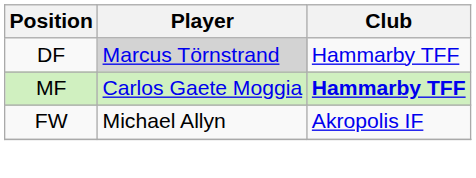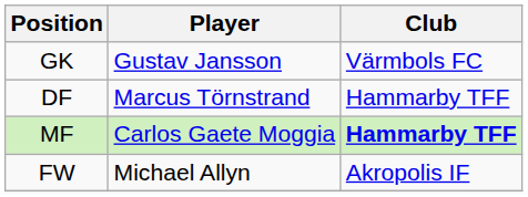+ row: GK | Gustav Jansson | Värmbols FC
DF | Player: lightgrey background -> no background
